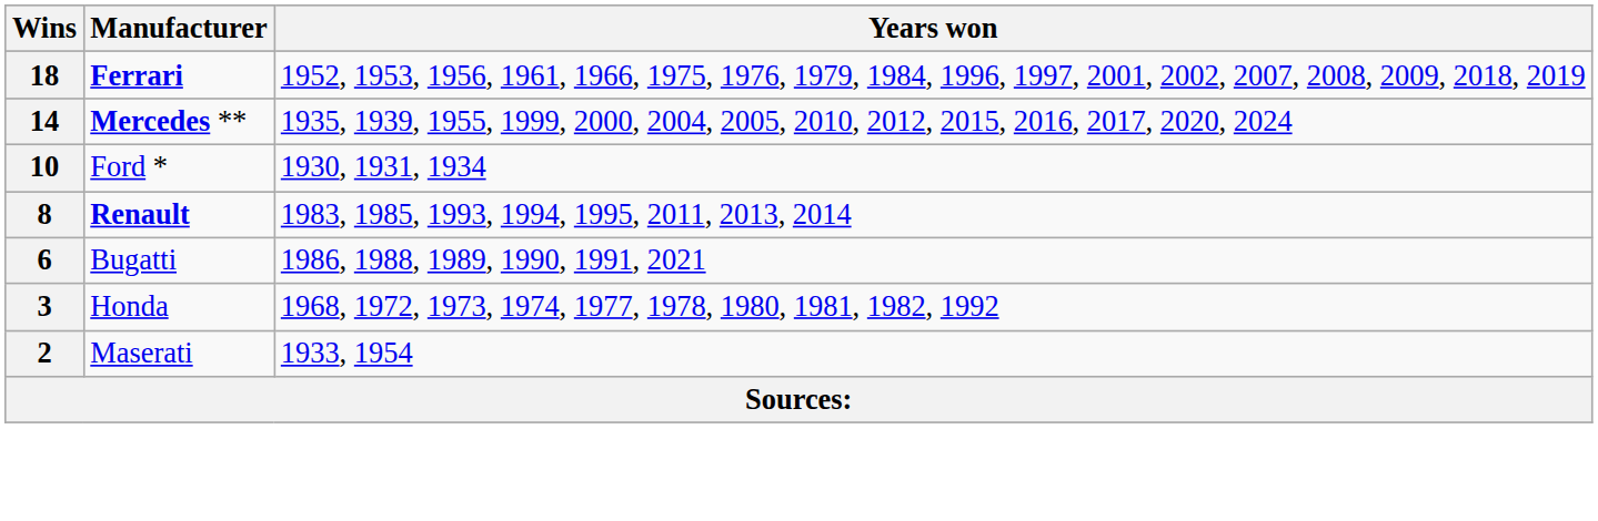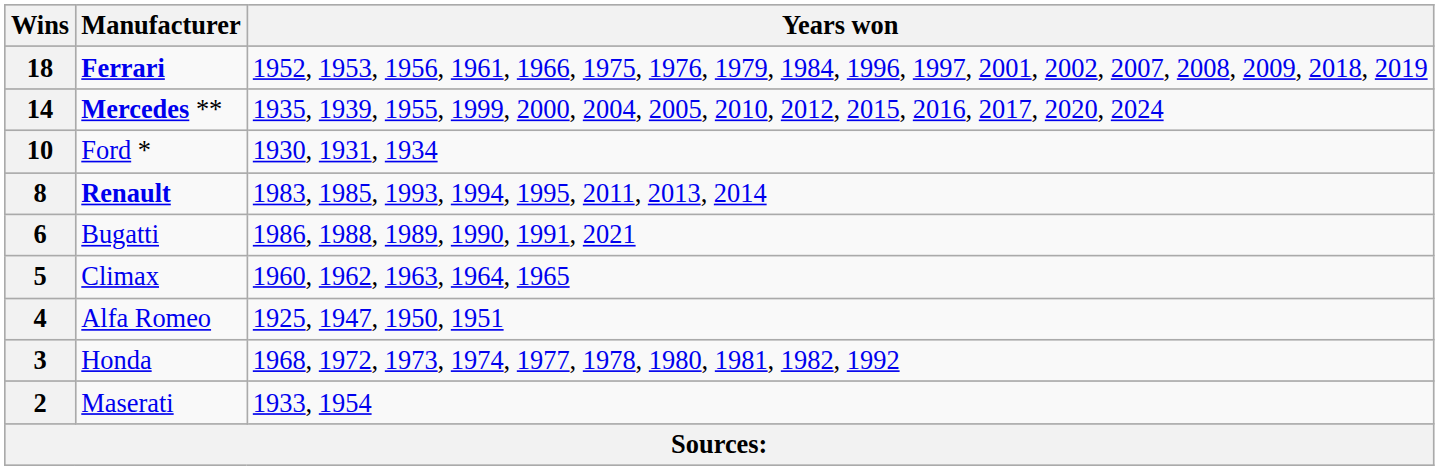+ row: 5 | Climax | 1960, 1962, 1963, 1964, 1965
+ row: 4 | Alfa Romeo | 1925, 1947, 1950, 1951
